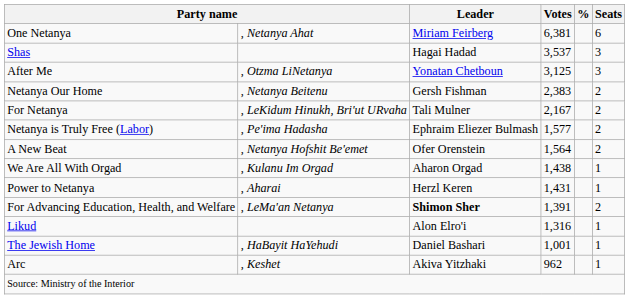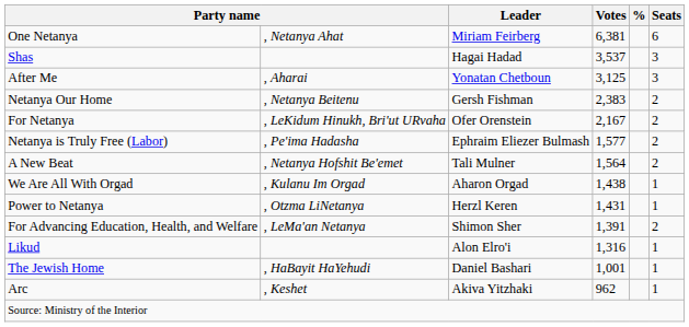After Me | column 2: , Otzma LiNetanya -> , Aharai
For Netanya | Leader: Tali Mulner -> Ofer Orenstein
A New Beat | Leader: Ofer Orenstein -> Tali Mulner
Power to Netanya | column 2: , Aharai -> , Otzma LiNetanya
For Advancing Education, Health, and Welfare | Leader: bold -> normal
